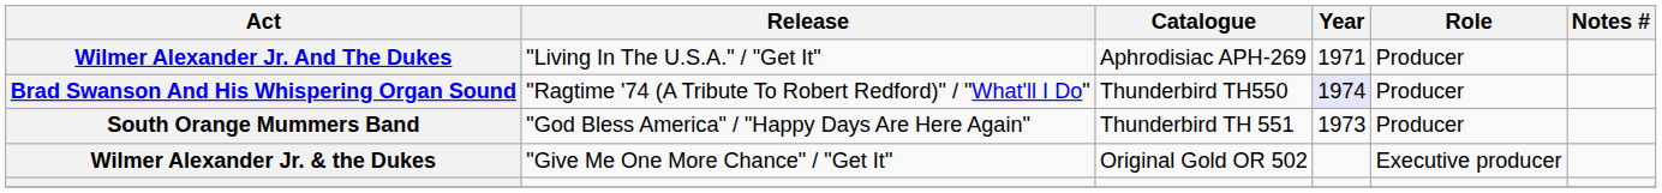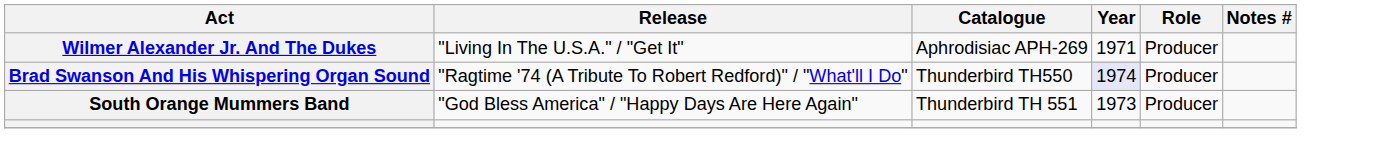- row: Wilmer Alexander Jr. & the Dukes | "Give Me One More Chance" / "Get It" | Original Gold OR 502 | Executive producer
